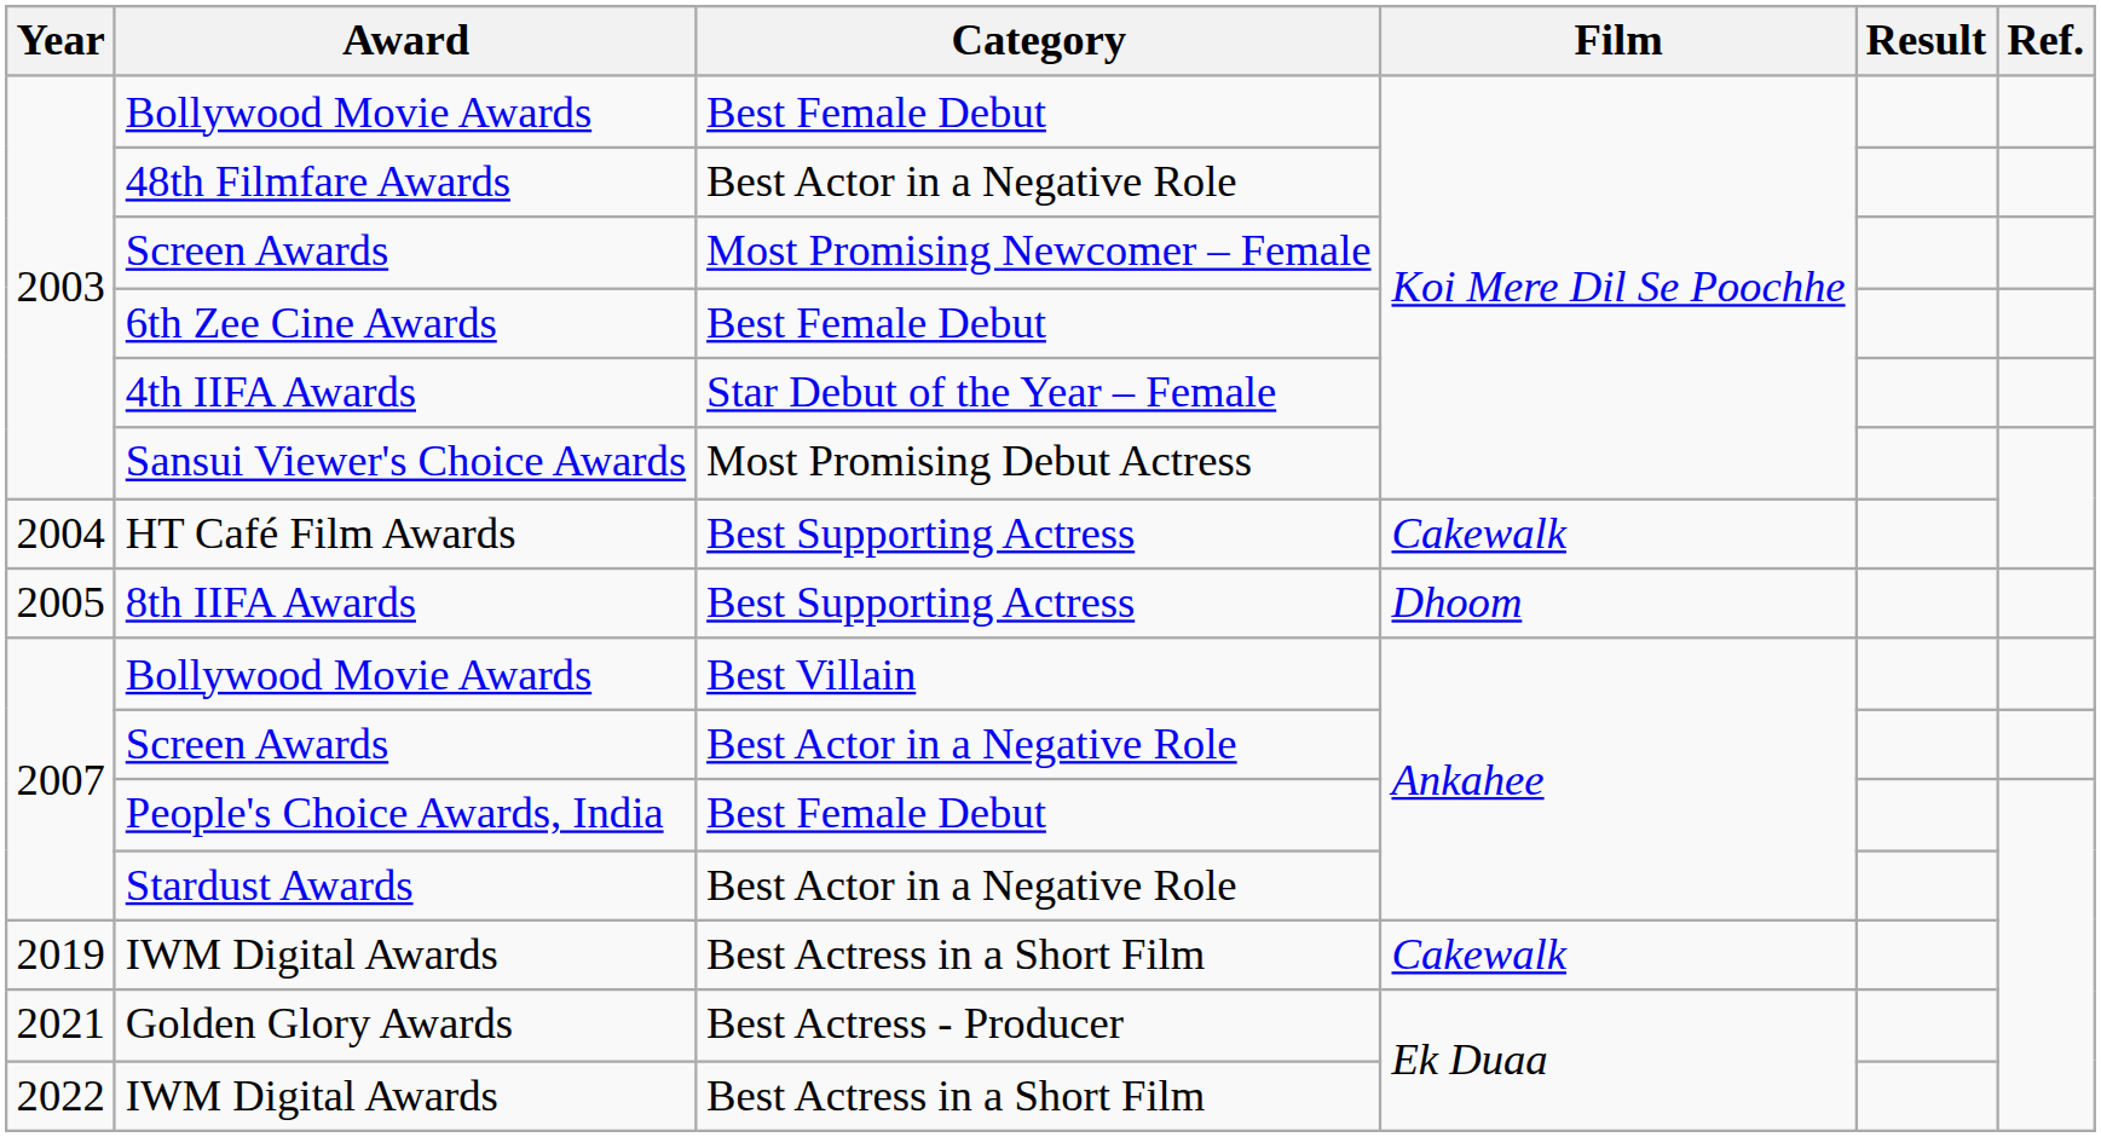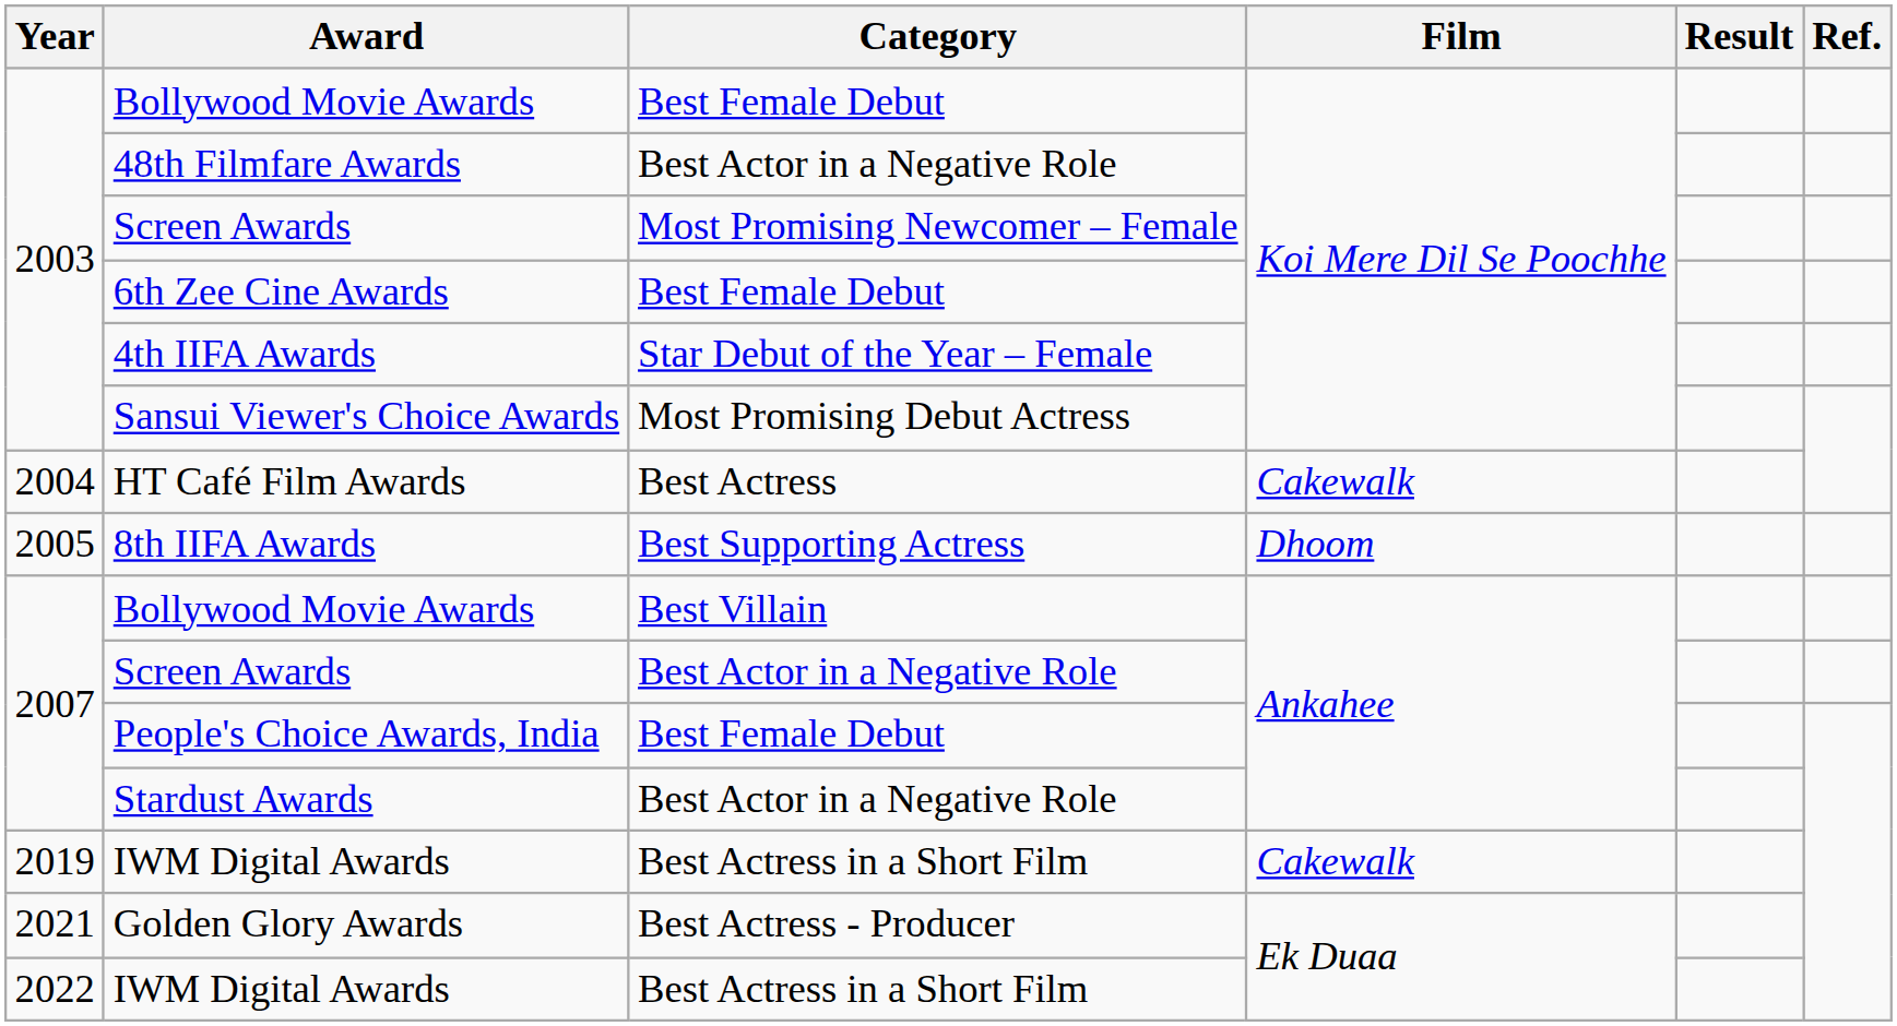HT Café Film Awards | Category: Best Supporting Actress -> Best Actress
